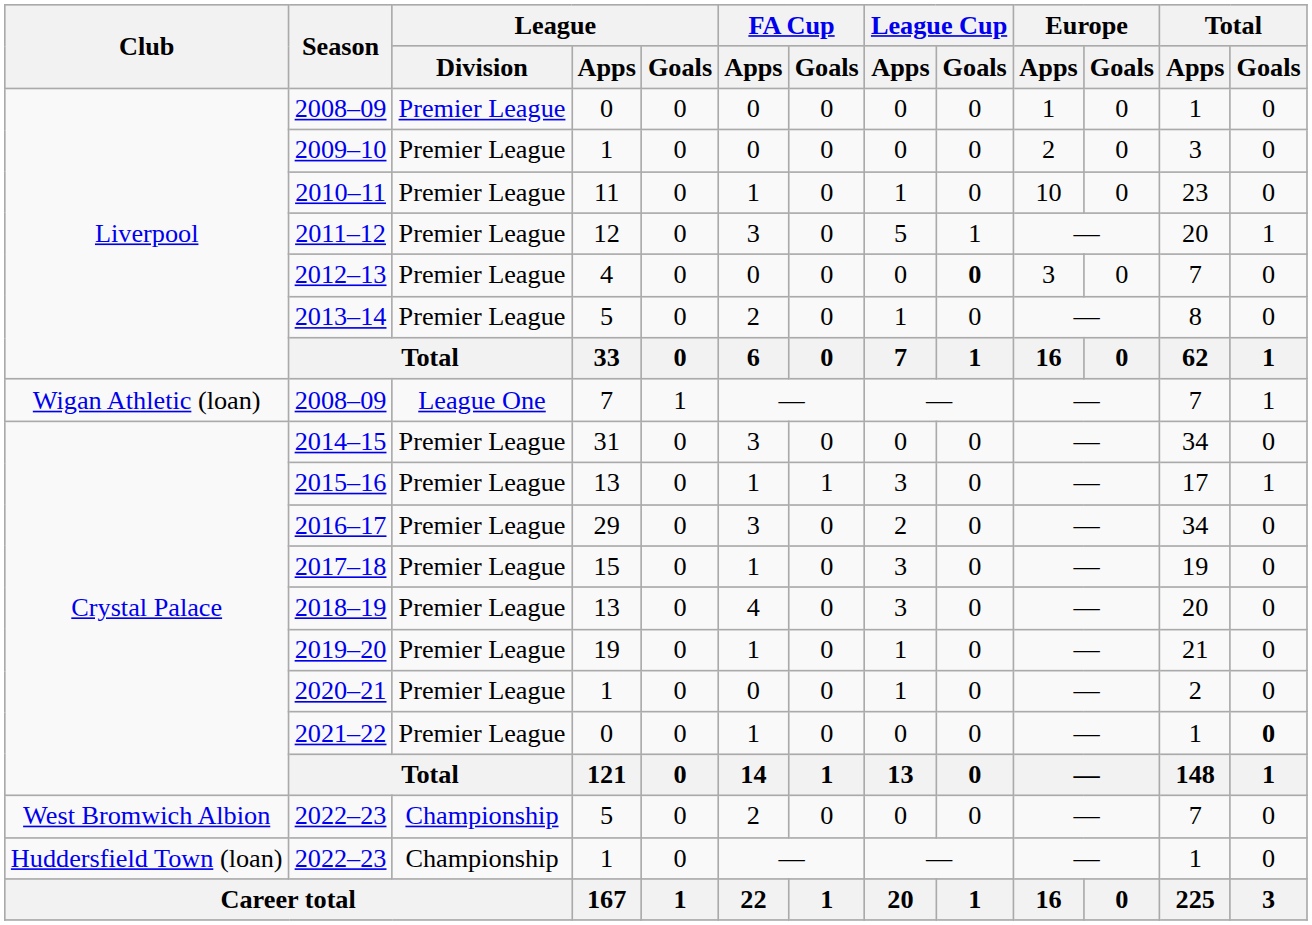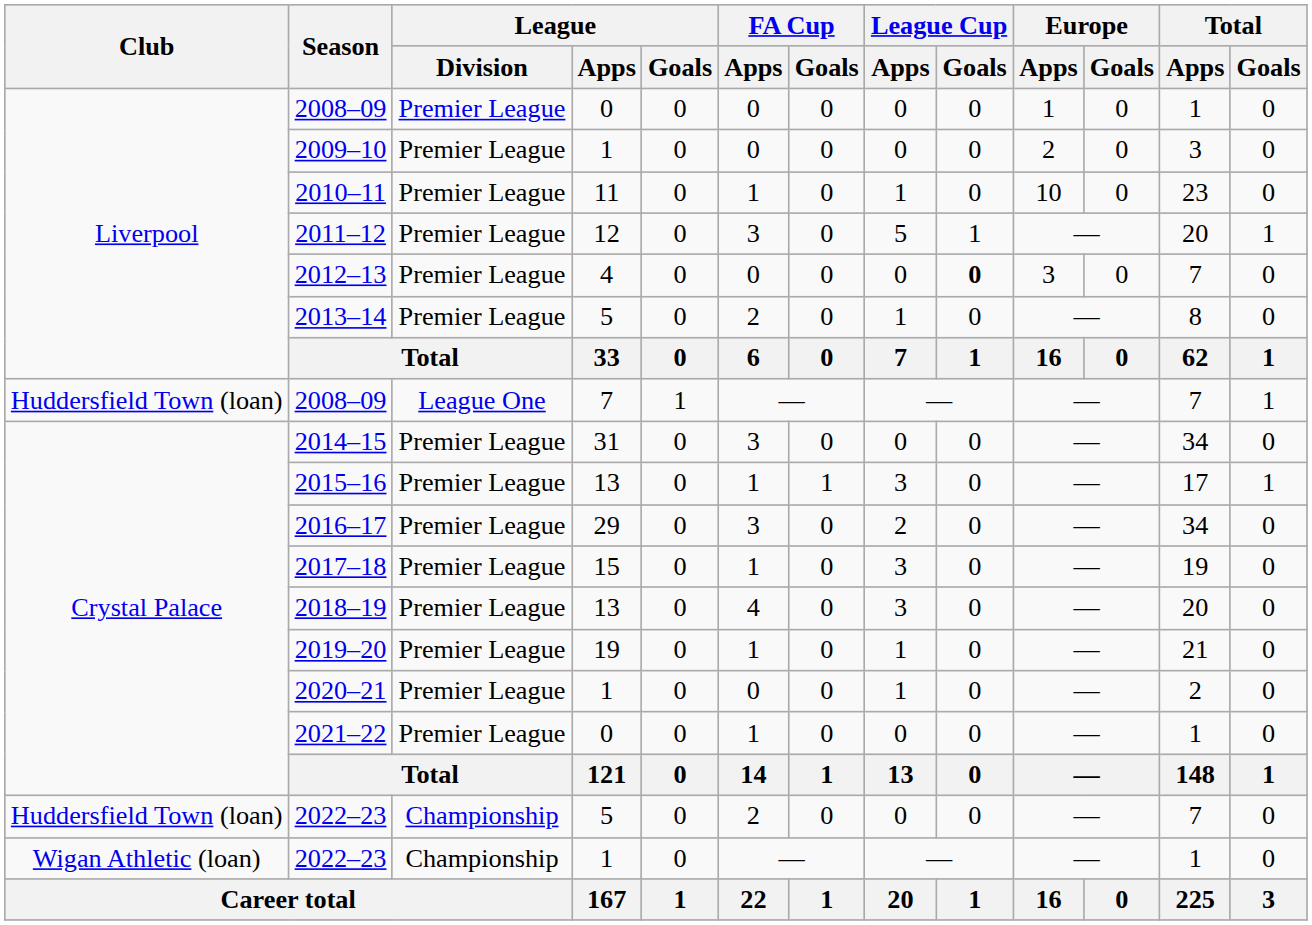2008–09 / 7 | Club: Wigan Athletic (loan) -> Huddersfield Town (loan)
2021–22 | Total / Goals: bold -> normal
2022–23 / 5 | Club: West Bromwich Albion -> Huddersfield Town (loan)
2022–23 / 1 | Club: Huddersfield Town (loan) -> Wigan Athletic (loan)
